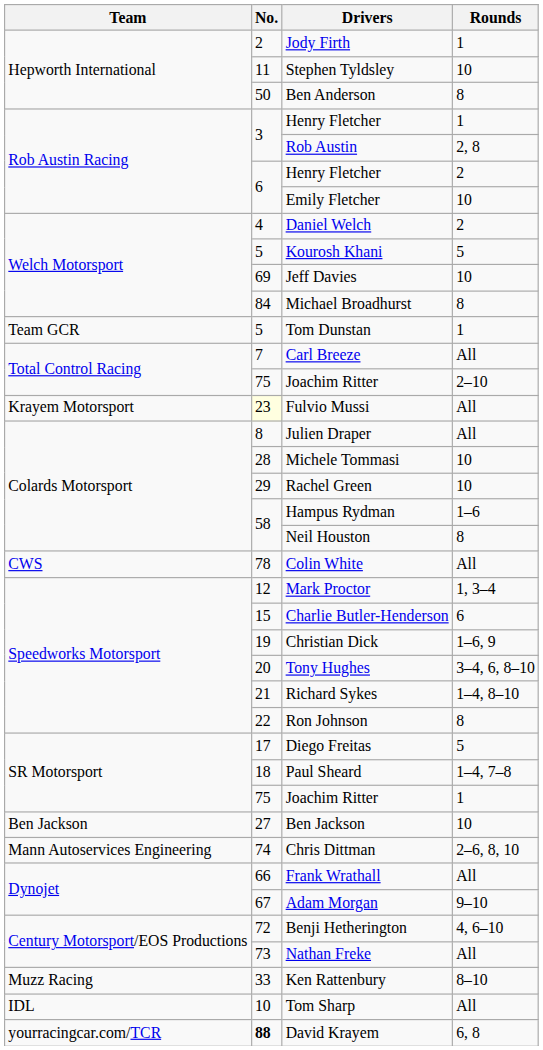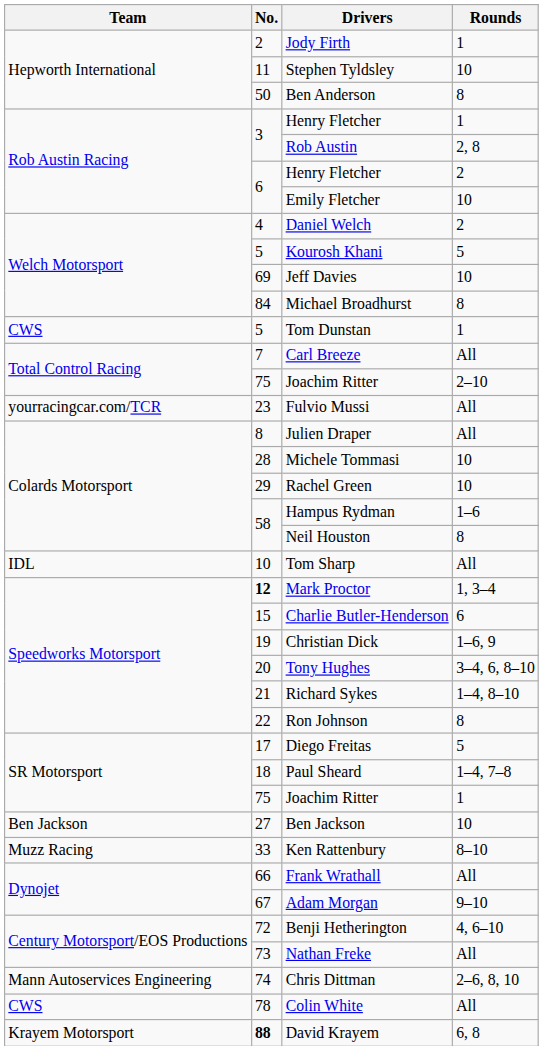Tom Dunstan | Team: Team GCR -> CWS
Fulvio Mussi | Team: Krayem Motorsport -> yourracingcar.com/TCR
Fulvio Mussi | No.: lightyellow background -> no background
rows swapped: Tom Sharp <-> Colin White
Mark Proctor | No.: normal -> bold
rows swapped: Ken Rattenbury <-> Chris Dittman
David Krayem | Team: yourracingcar.com/TCR -> Krayem Motorsport
